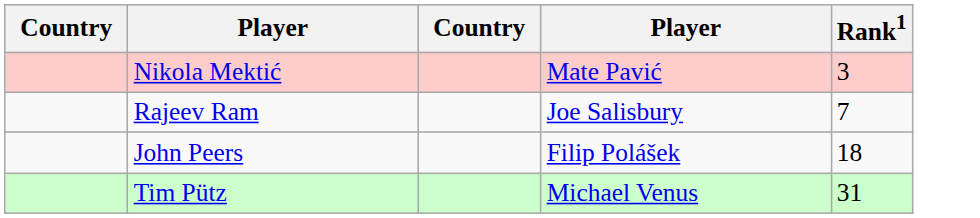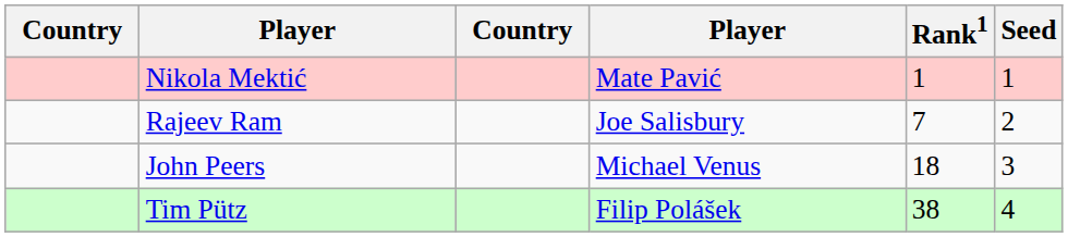+ column: Seed | 1 | 2 | 3 | 4
Nikola Mektić | Rank1: 3 -> 1
John Peers | column 4: Filip Polášek -> Michael Venus
Tim Pütz | column 4: Michael Venus -> Filip Polášek
Tim Pütz | Rank1: 31 -> 38
